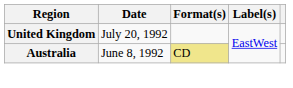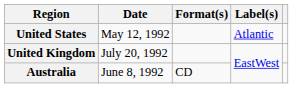+ row: United States | May 12, 1992 | Atlantic
Australia | Format(s): khaki background -> no background
